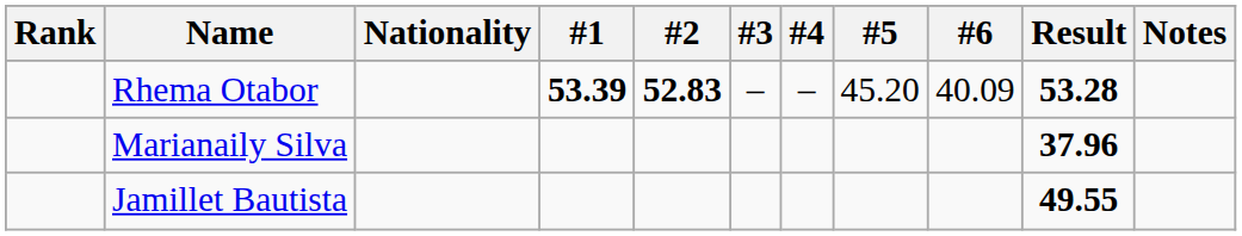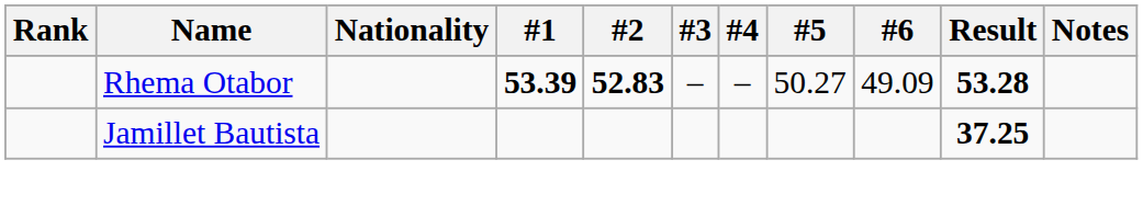Rhema Otabor | #5: 45.20 -> 50.27
Rhema Otabor | #6: 40.09 -> 49.09
- row: Marianaily Silva | 37.96
Jamillet Bautista | Result: 49.55 -> 37.25
